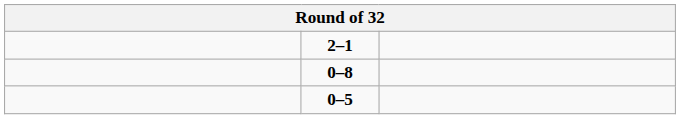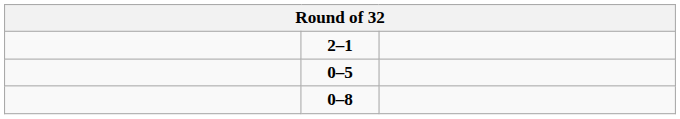rows swapped: 0–5 <-> 0–8
